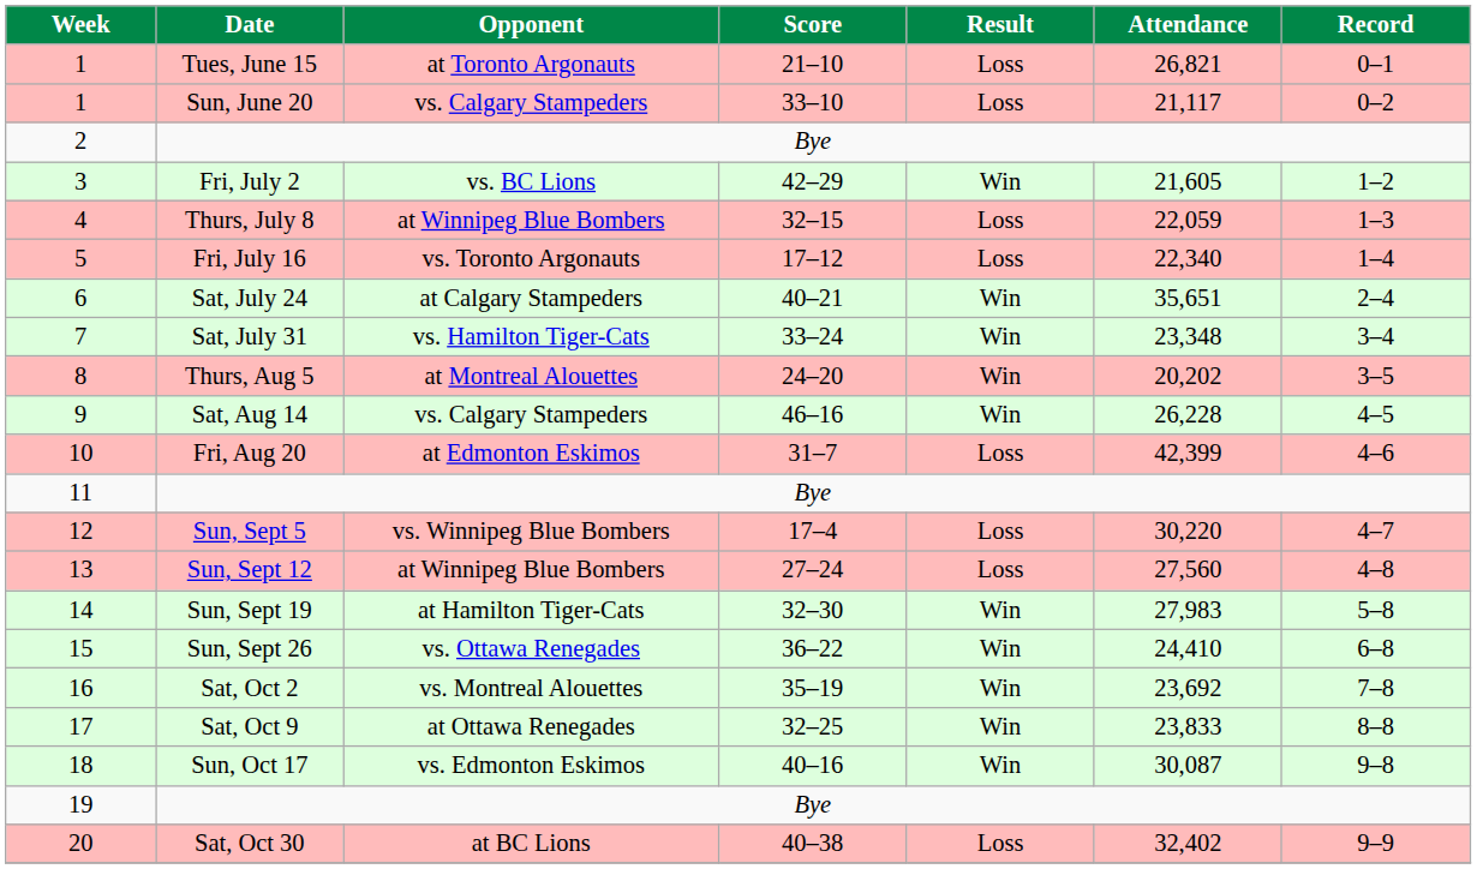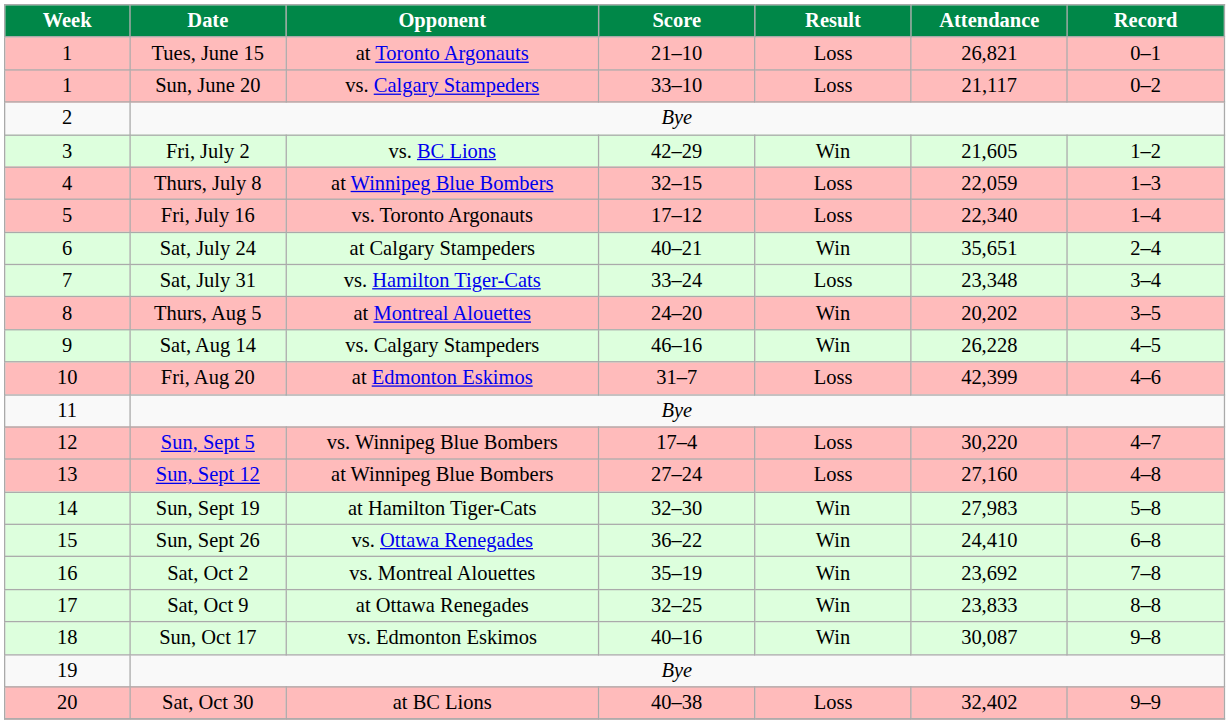Sat, July 31 | Result: Win -> Loss
Sun, Sept 12 | Attendance: 27,560 -> 27,160
